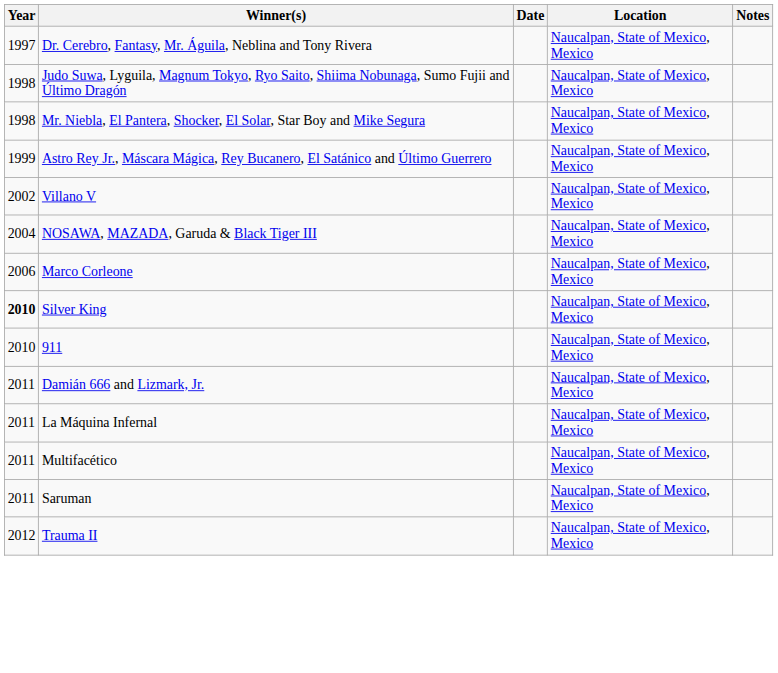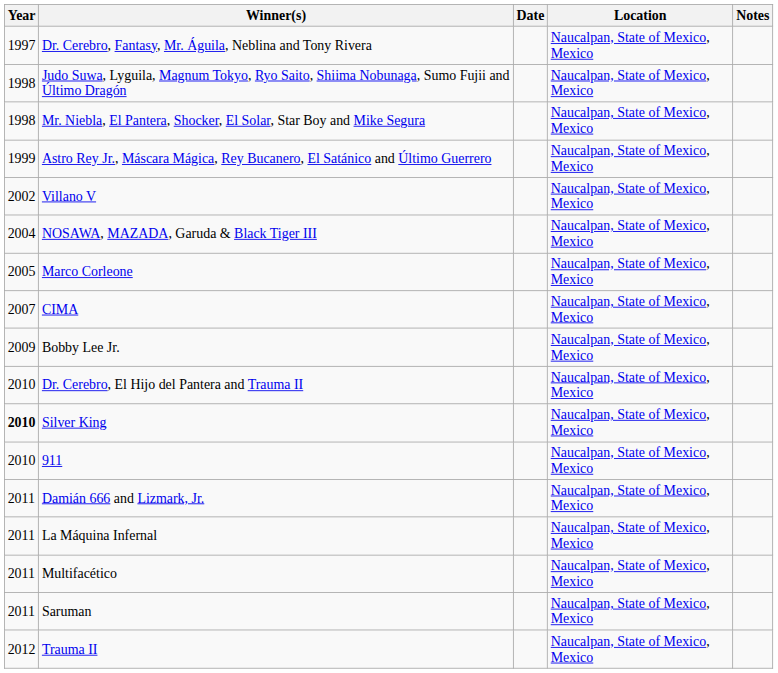Marco Corleone | Year: 2006 -> 2005
+ row: 2007 | CIMA | Naucalpan, State of Mexico, Mexico
+ row: 2009 | Bobby Lee Jr. | Naucalpan, State of Mexico, Mexico
+ row: 2010 | Dr. Cerebro, El Hijo del Pantera and Trauma II | Naucalpan, State of Mexico, Mexico
